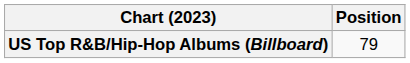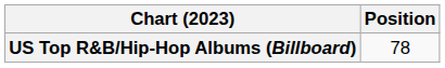US Top R&B/Hip-Hop Albums (Billboard) | Position: 79 -> 78
